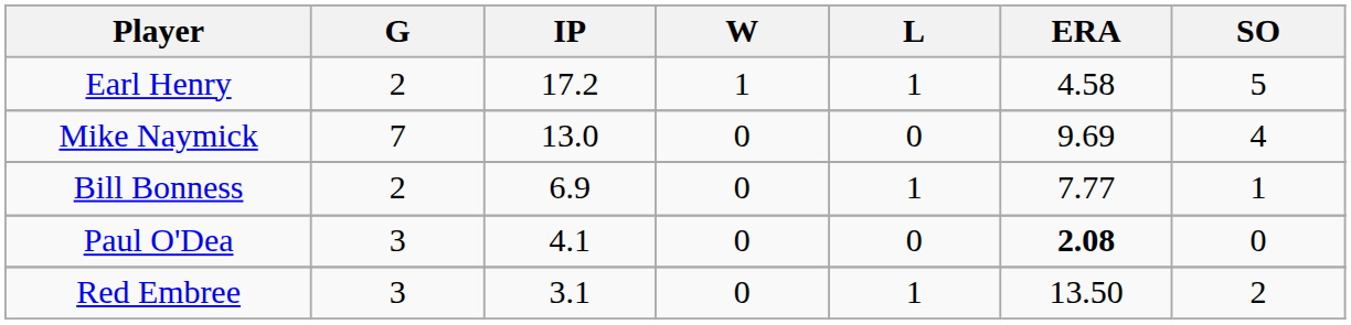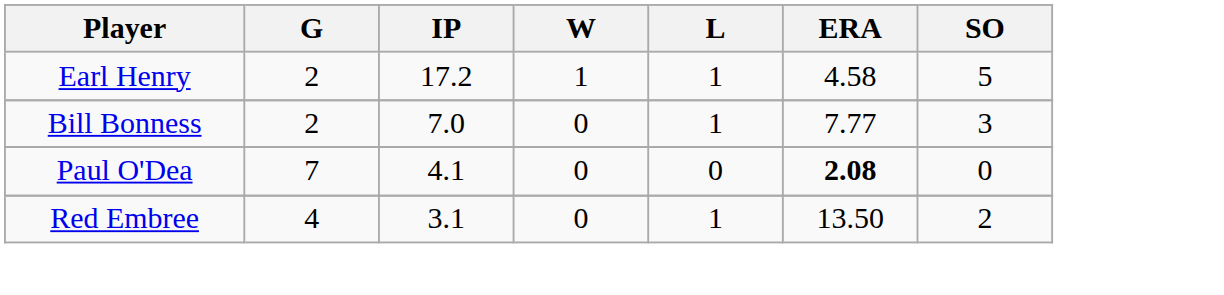- row: Mike Naymick | 7 | 13.0 | 0 | 0 | 9.69 | 4
Bill Bonness | IP: 6.9 -> 7.0
Bill Bonness | SO: 1 -> 3
Paul O'Dea | G: 3 -> 7
Red Embree | G: 3 -> 4
